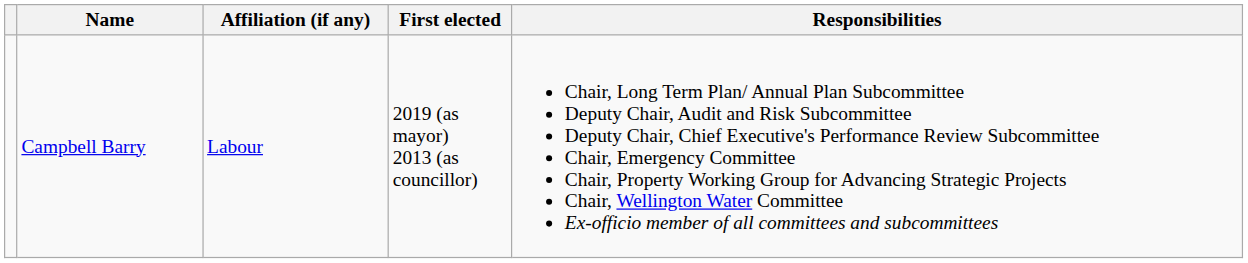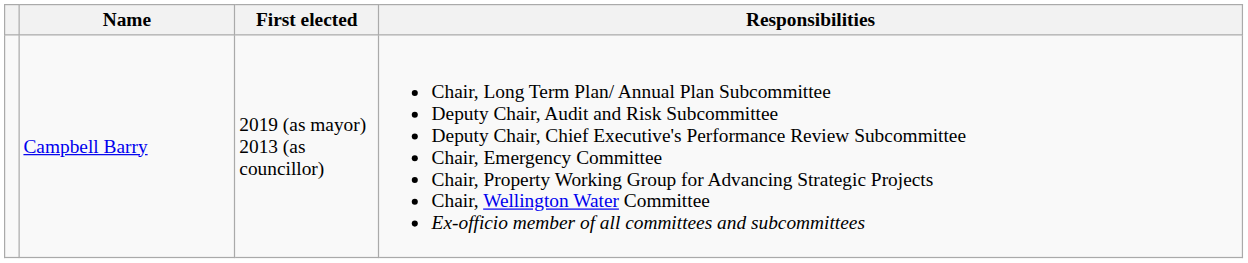- column: Affiliation (if any) | Labour
